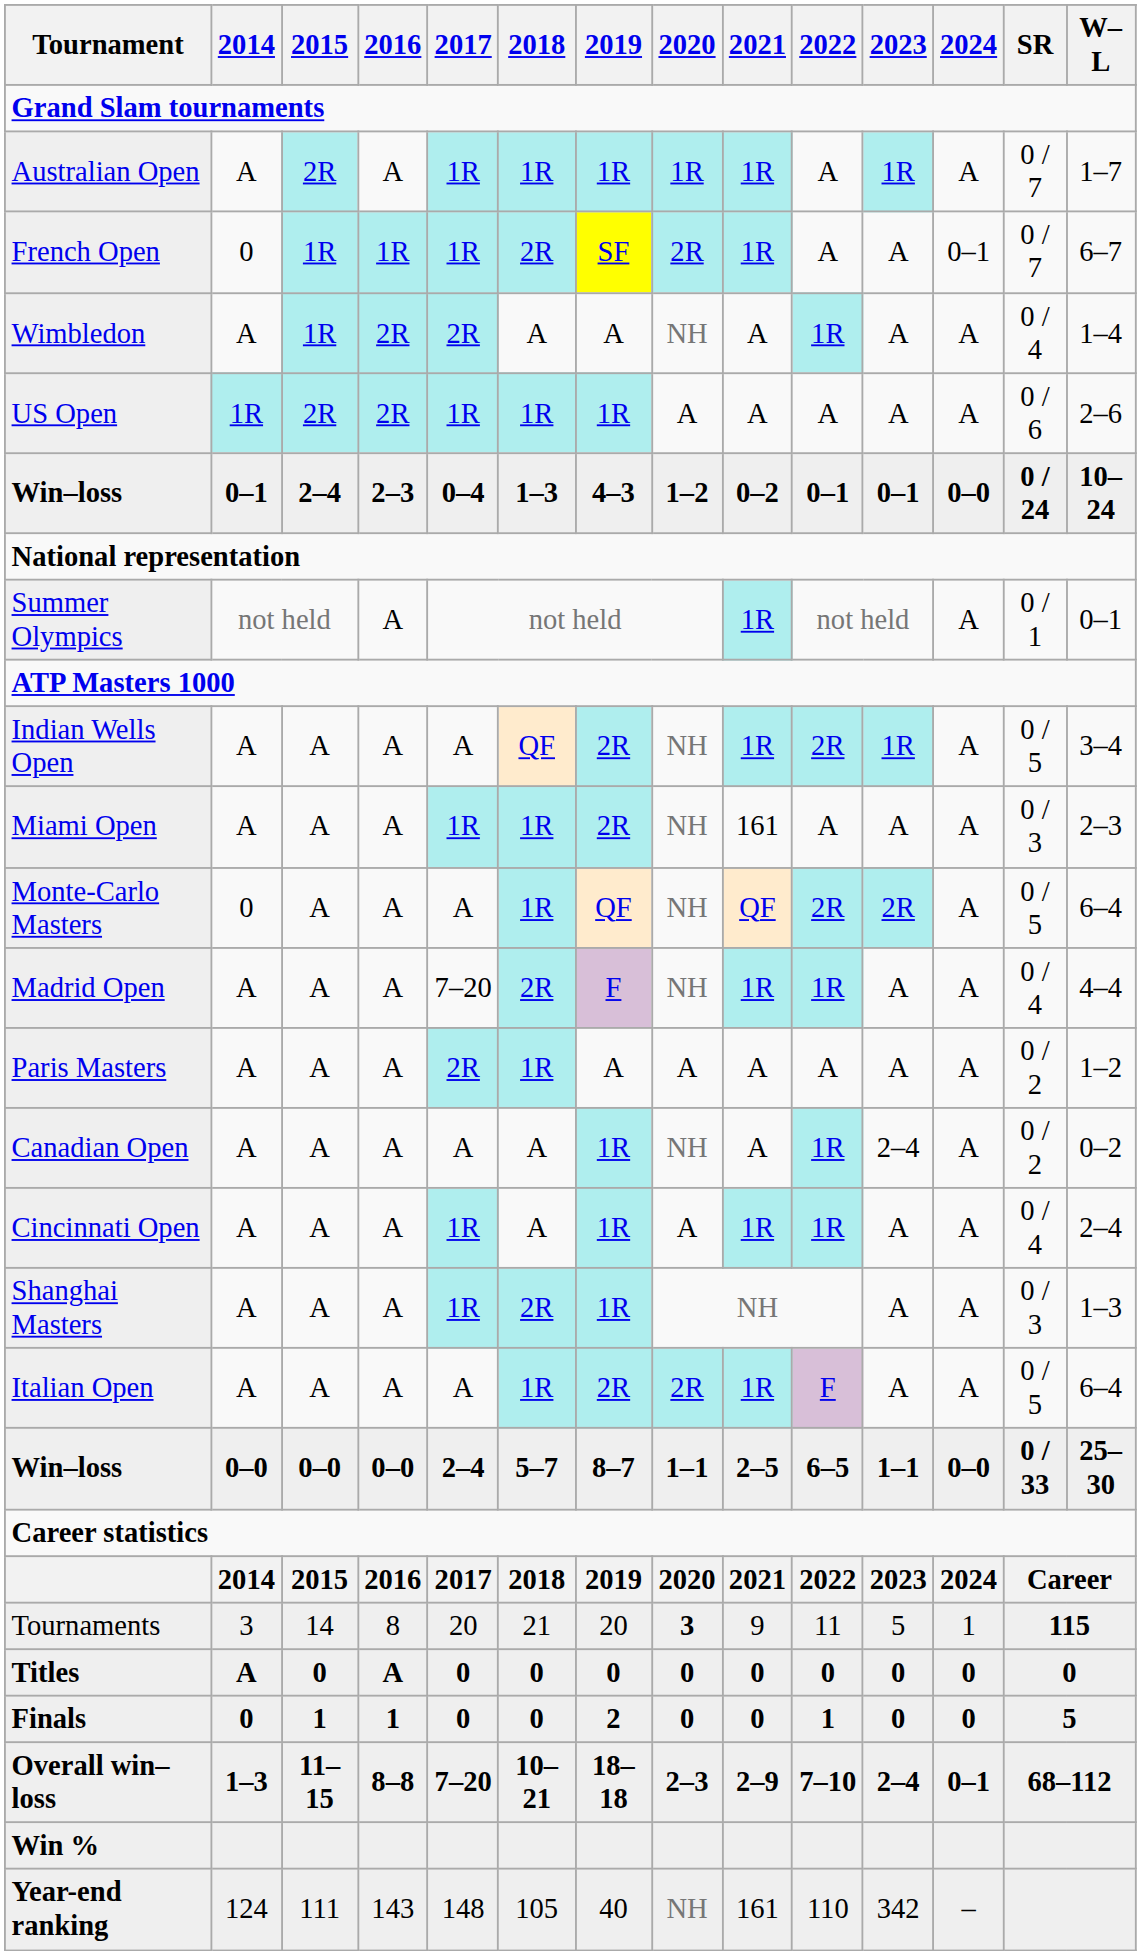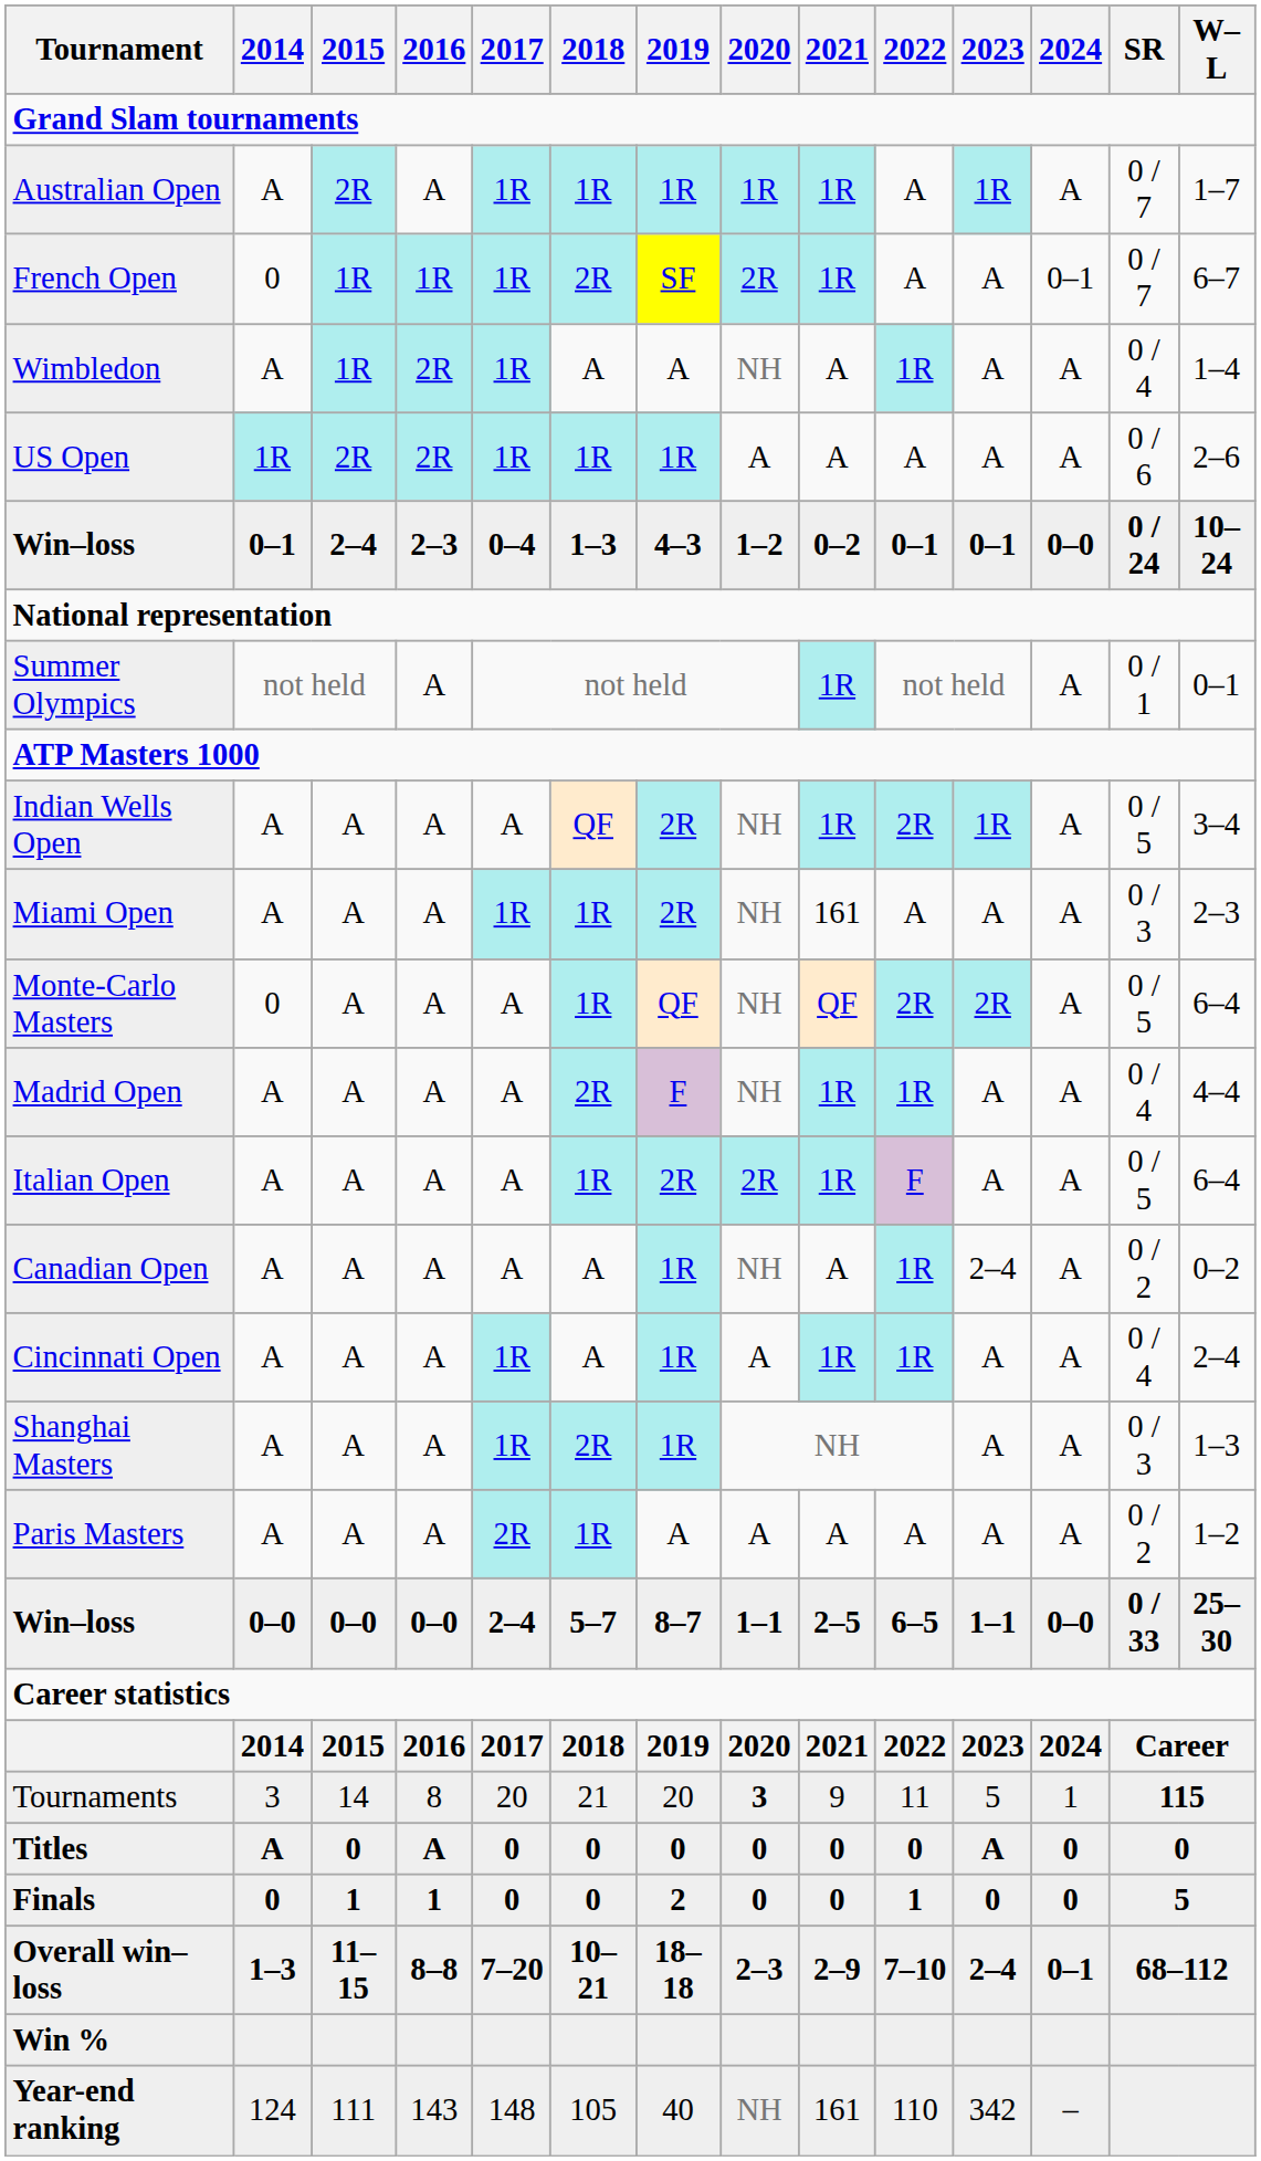Wimbledon | 2017: 2R -> 1R
Madrid Open | 2017: 7–20 -> A
rows swapped: Italian Open <-> Paris Masters
Titles | 2023: 0 -> A
